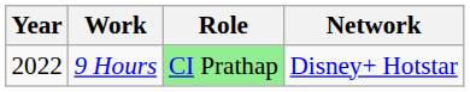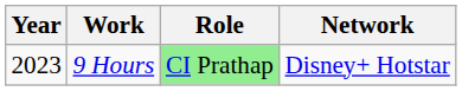9 Hours | Year: 2022 -> 2023
